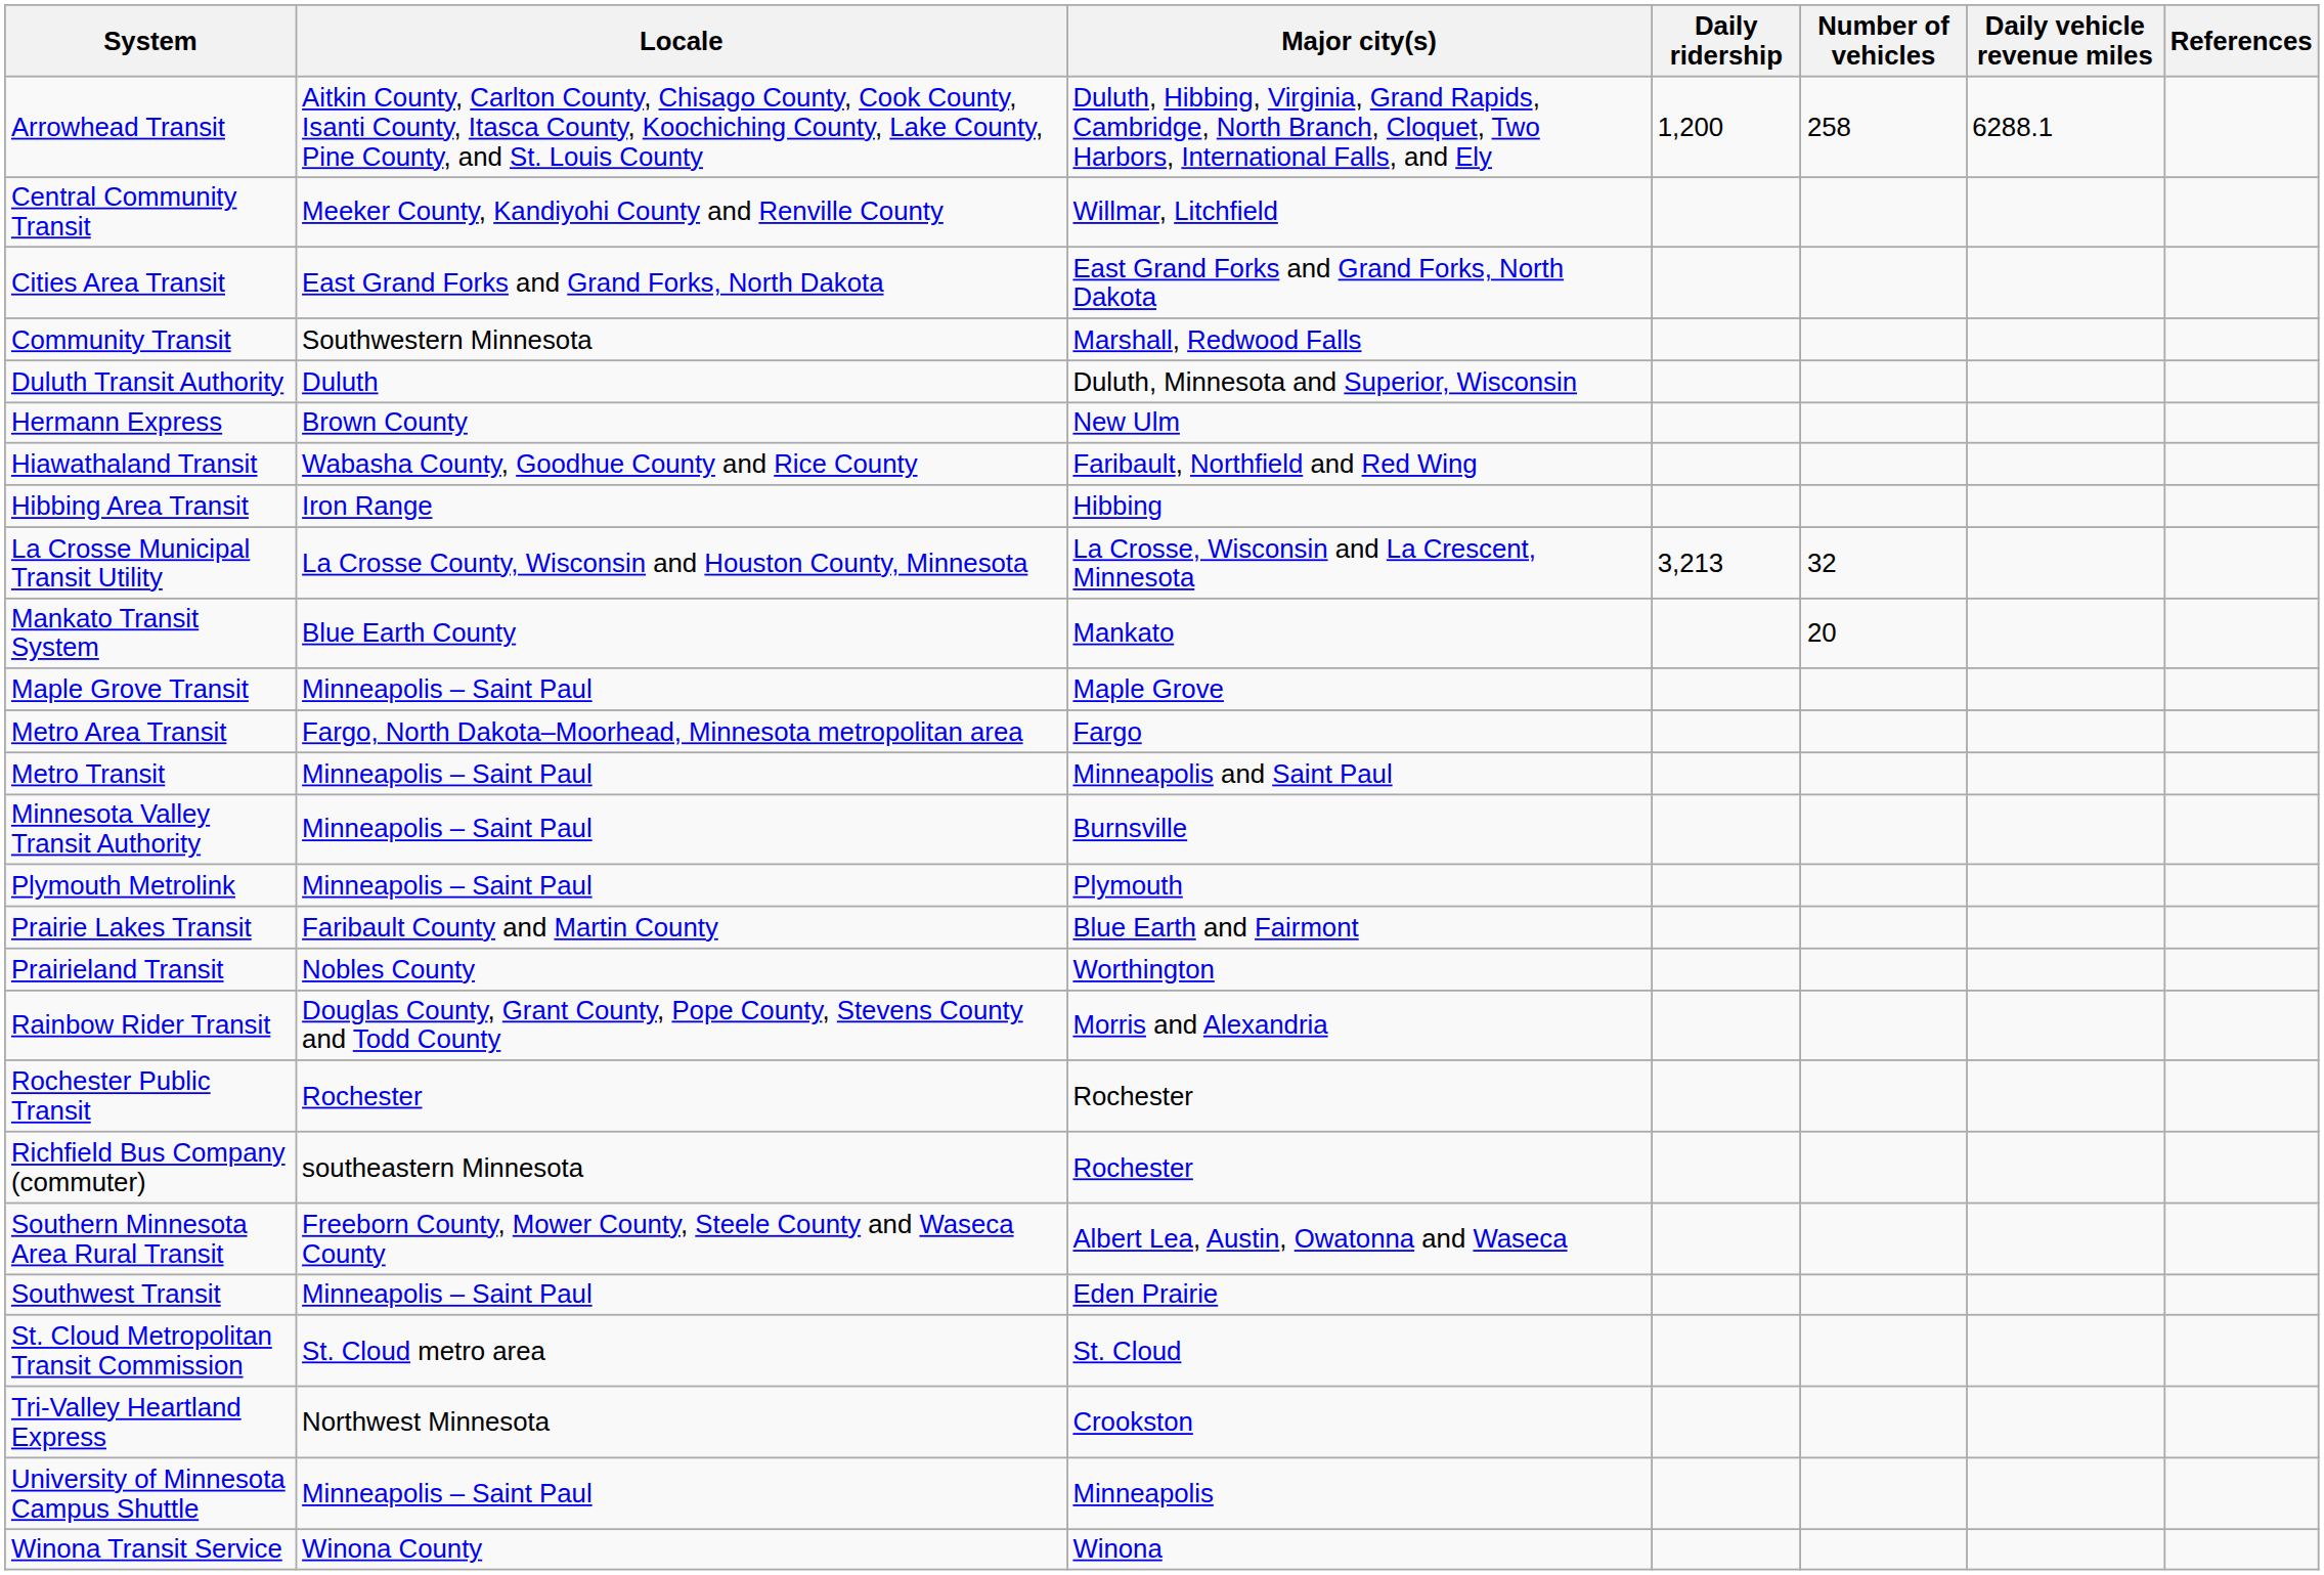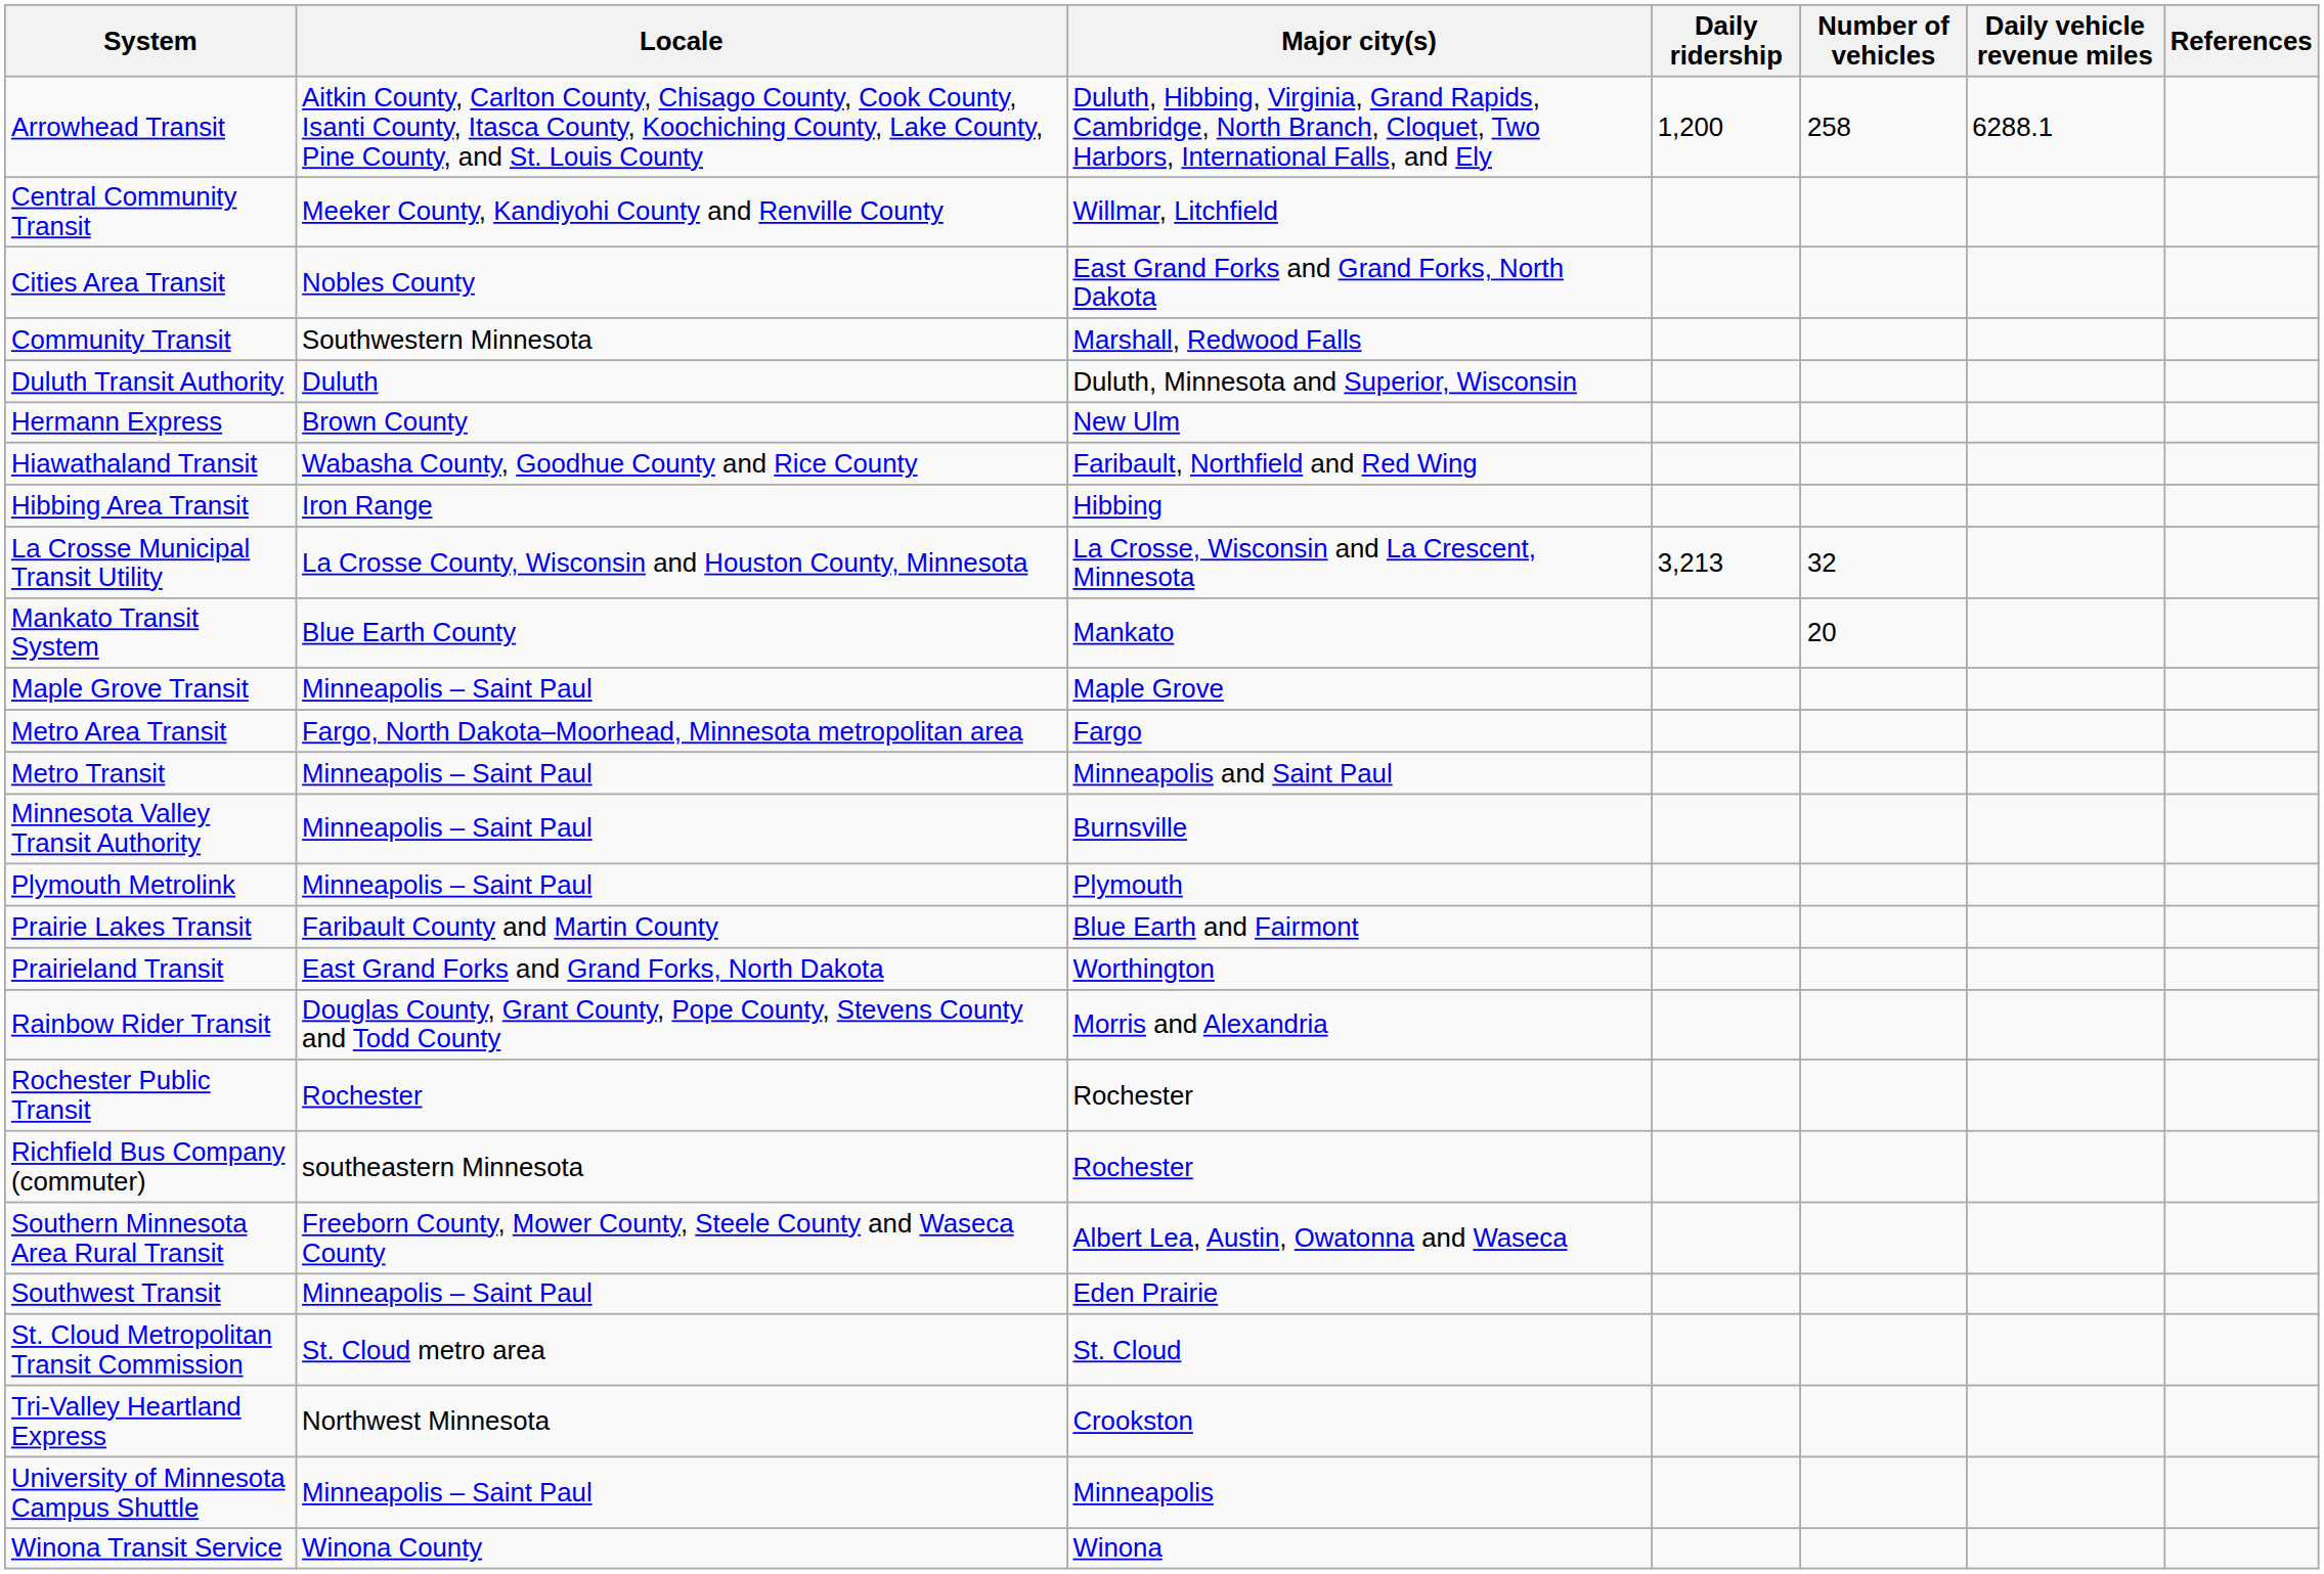Cities Area Transit | Locale: East Grand Forks and Grand Forks, North Dakota -> Nobles County
Prairieland Transit | Locale: Nobles County -> East Grand Forks and Grand Forks, North Dakota
